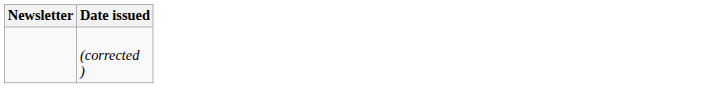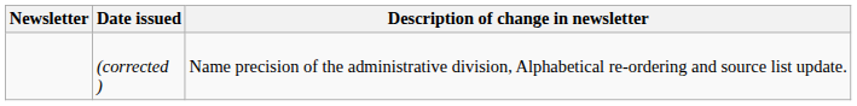+ column: Description of change in newsletter | Name precision of the administrative division, Alphabetical re-ordering and source list update.
